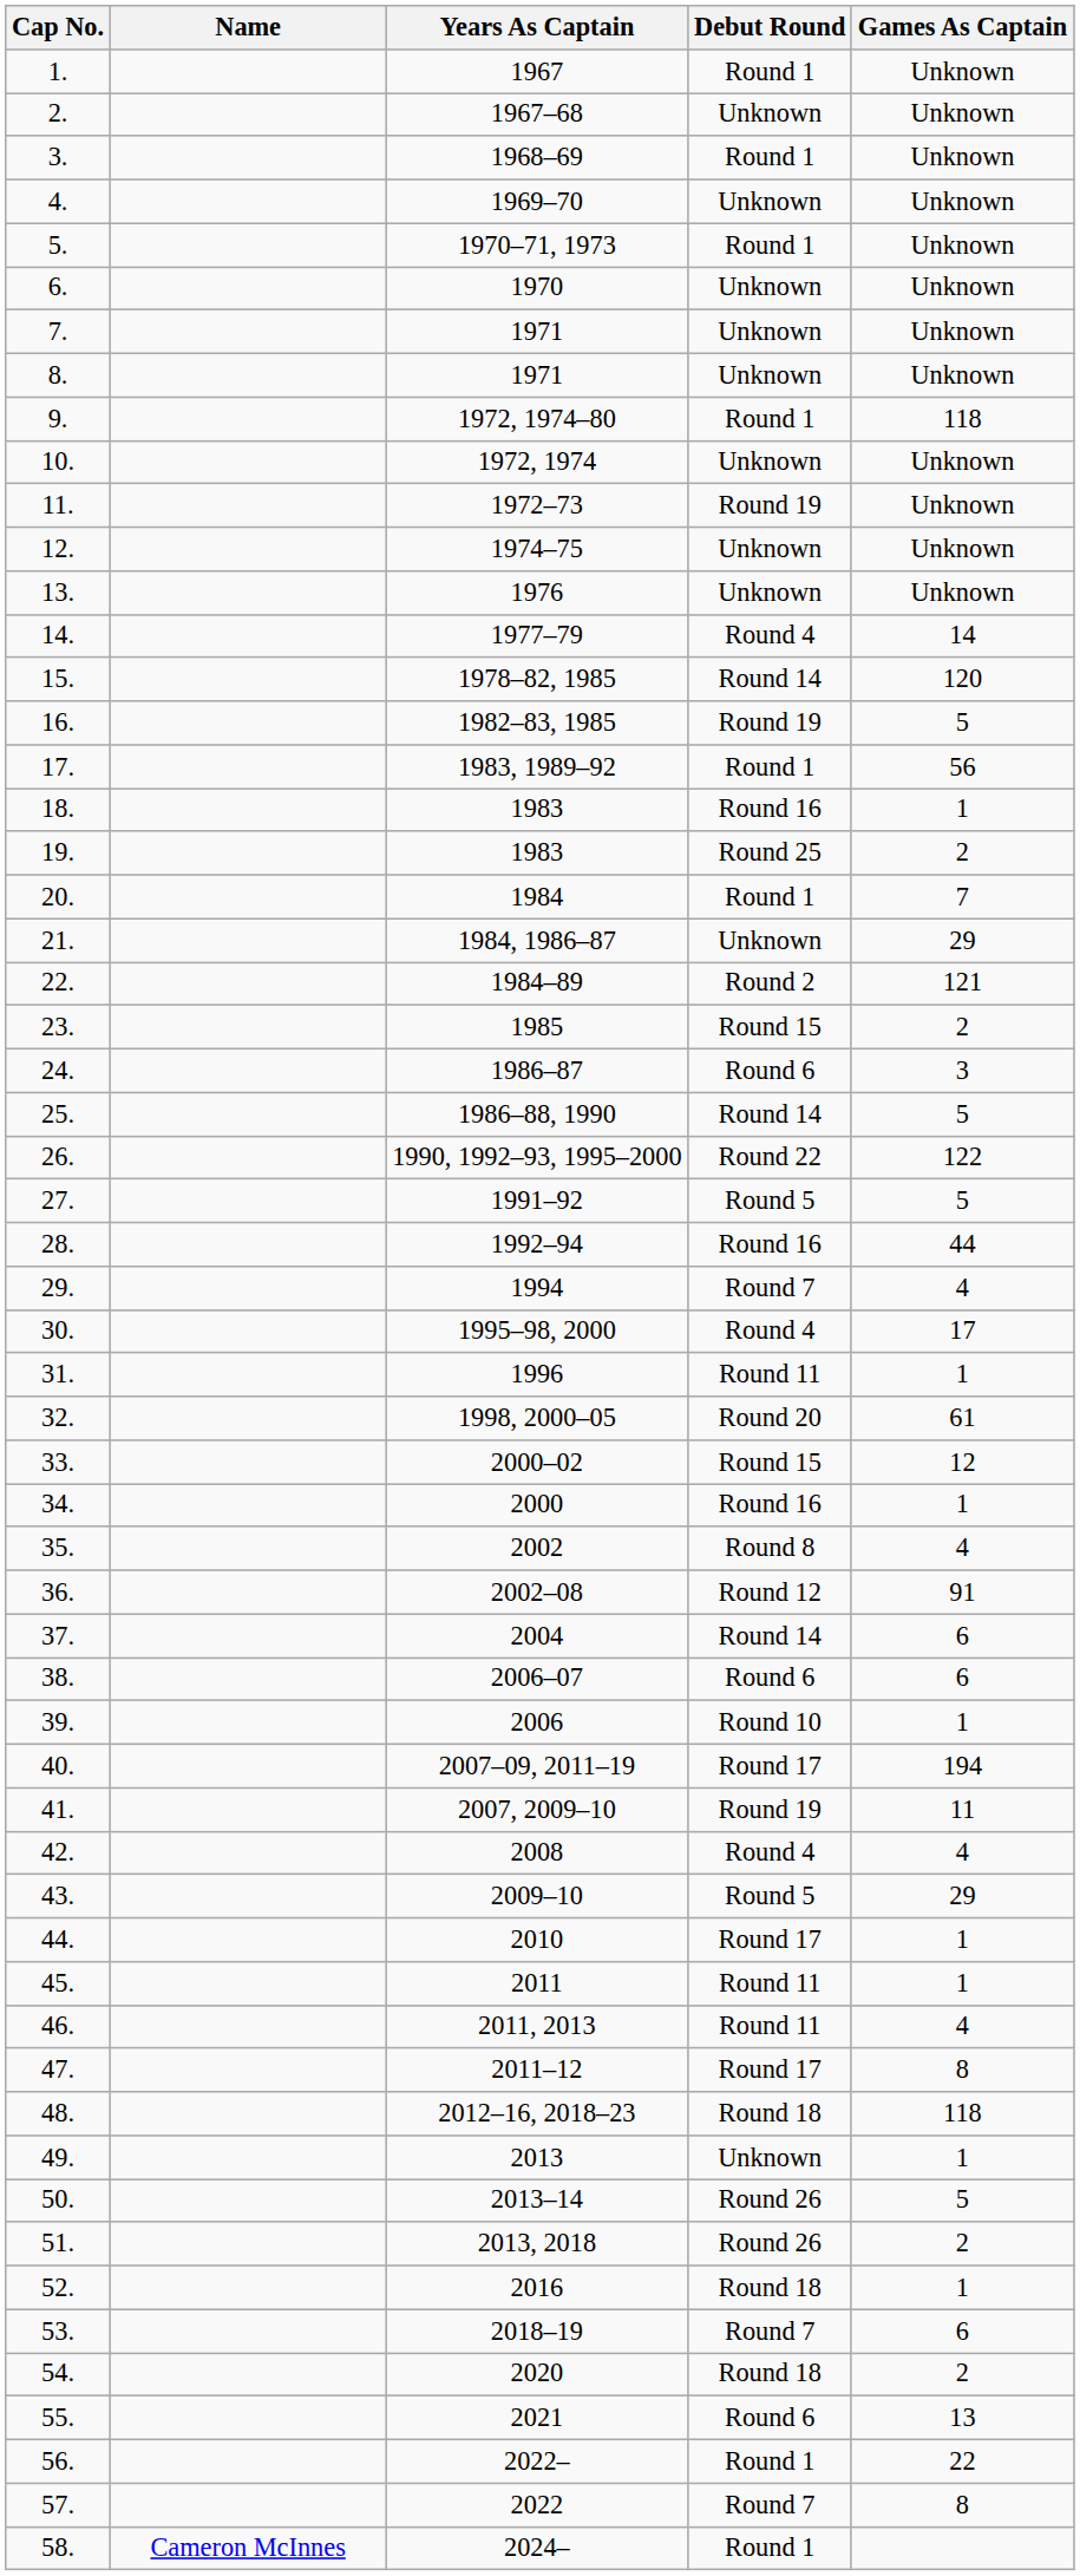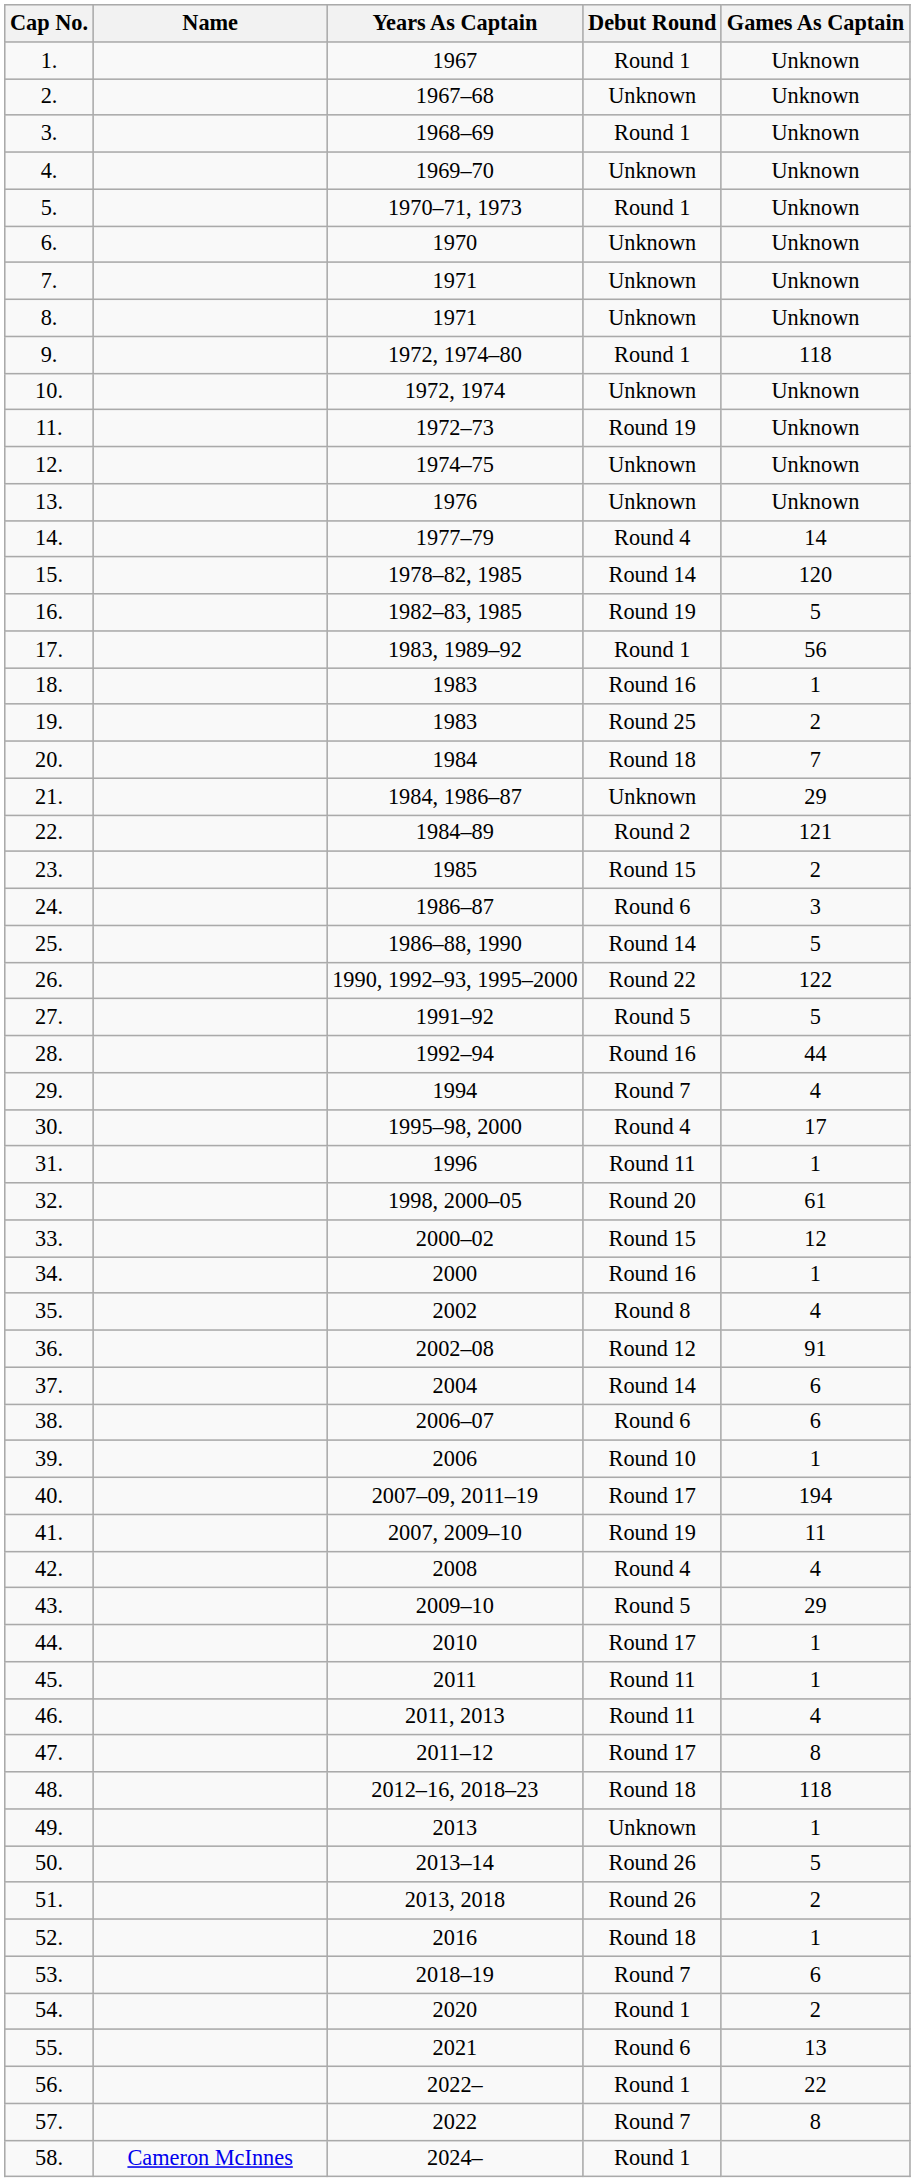20. | Debut Round: Round 1 -> Round 18
54. | Debut Round: Round 18 -> Round 1
